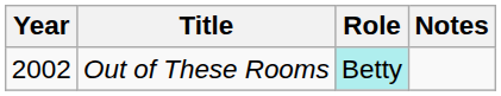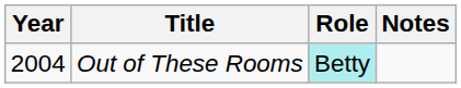Out of These Rooms | Year: 2002 -> 2004
